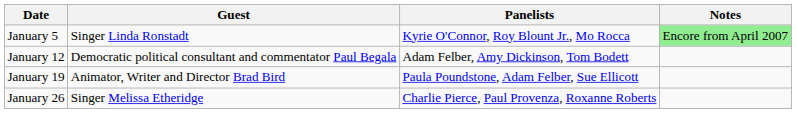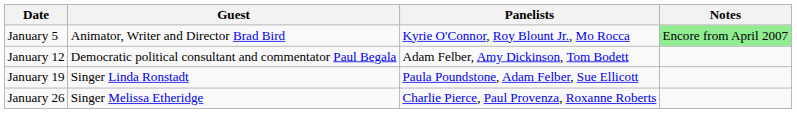January 5 | Guest: Singer Linda Ronstadt -> Animator, Writer and Director Brad Bird
January 19 | Guest: Animator, Writer and Director Brad Bird -> Singer Linda Ronstadt
